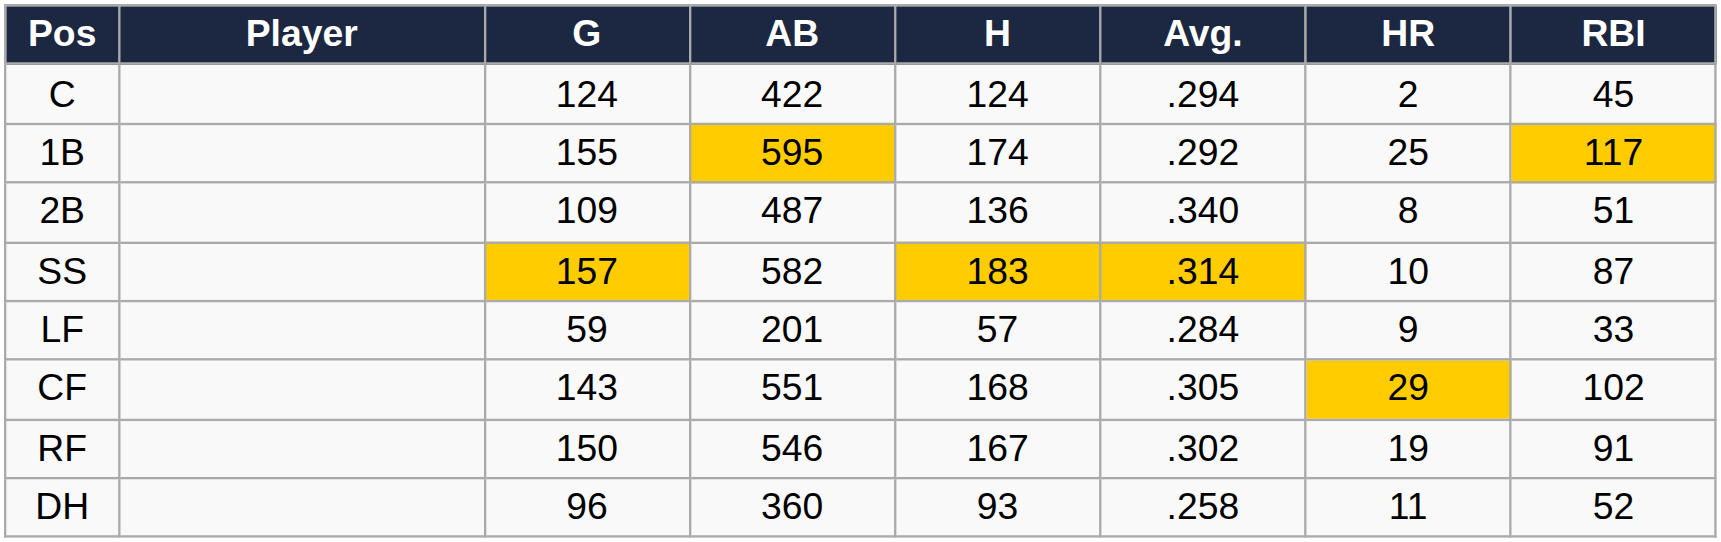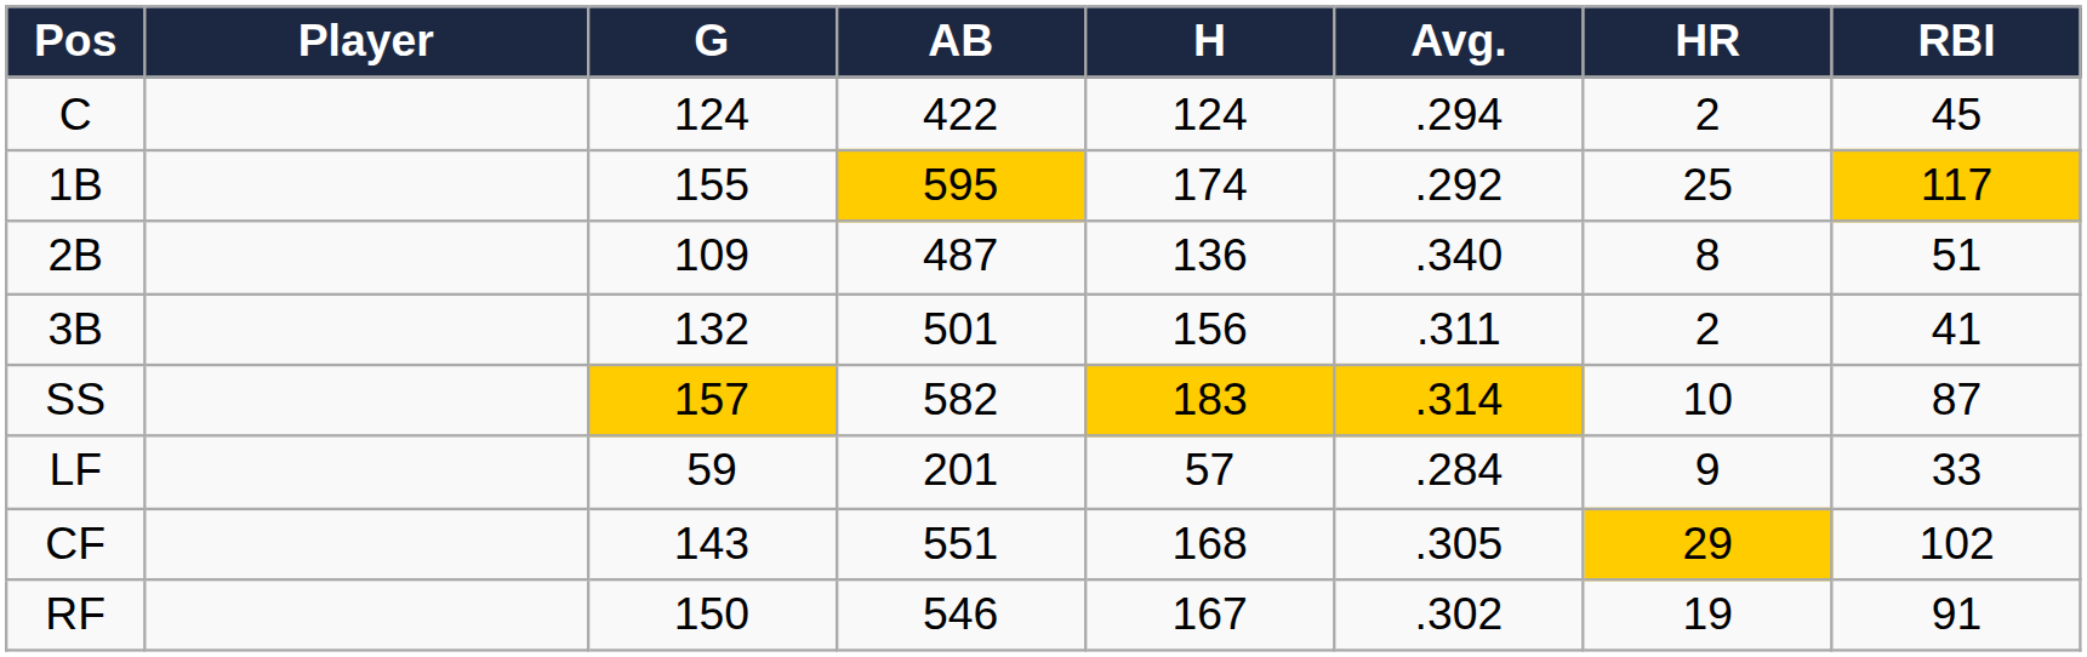+ row: 3B | 132 | 501 | 156 | .311 | 2 | 41
- row: DH | 96 | 360 | 93 | .258 | 11 | 52
